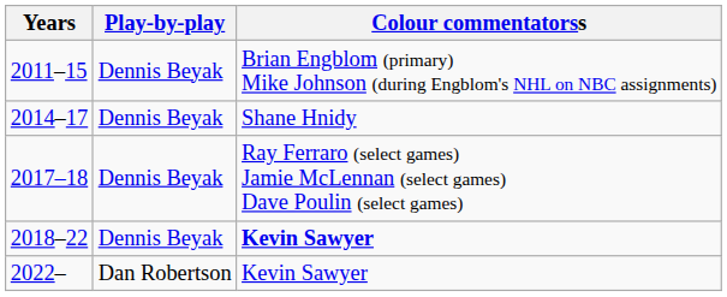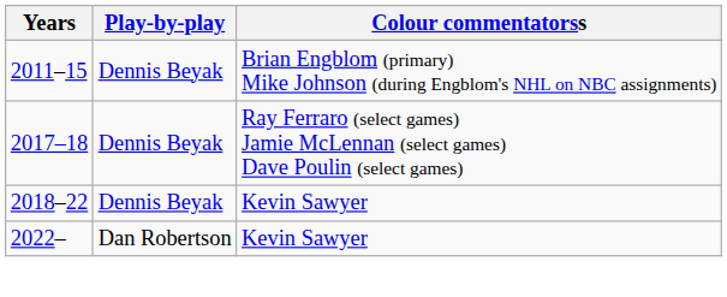- row: 2014–17 | Dennis Beyak | Shane Hnidy
2018–22 | Colour commentatorss: bold -> normal
